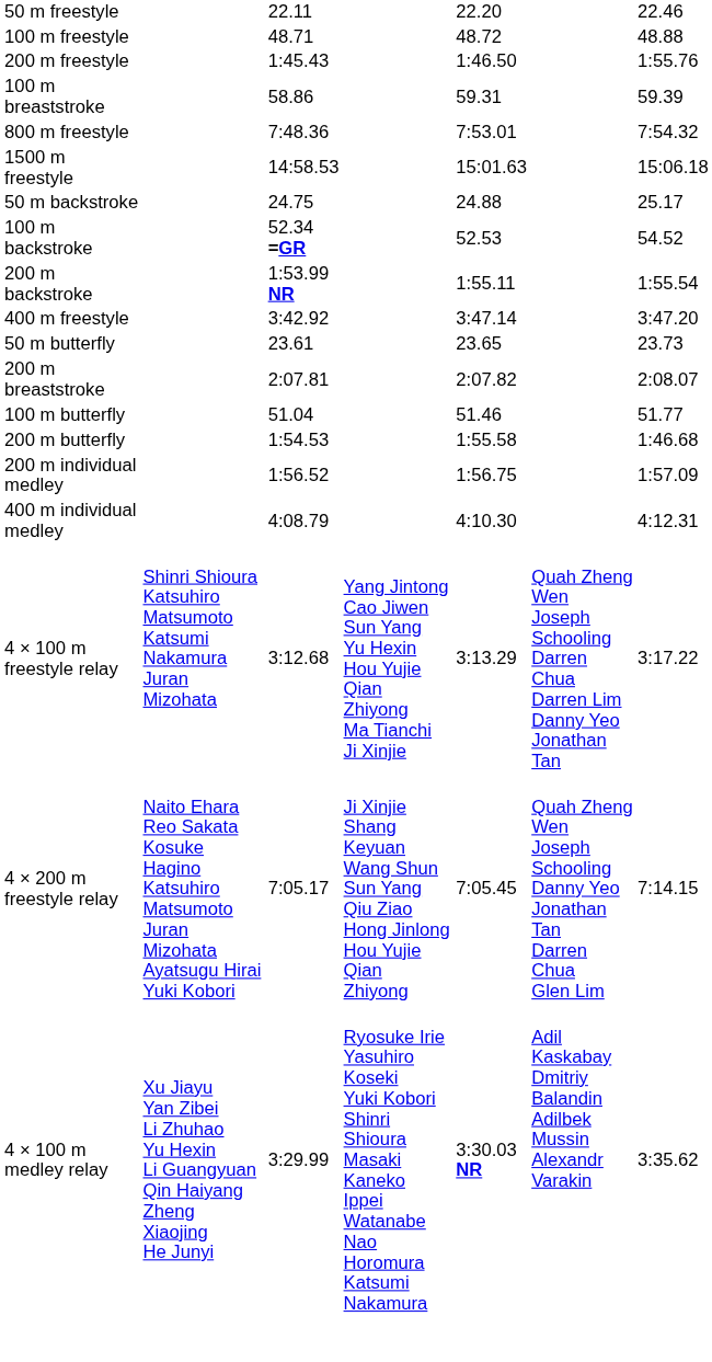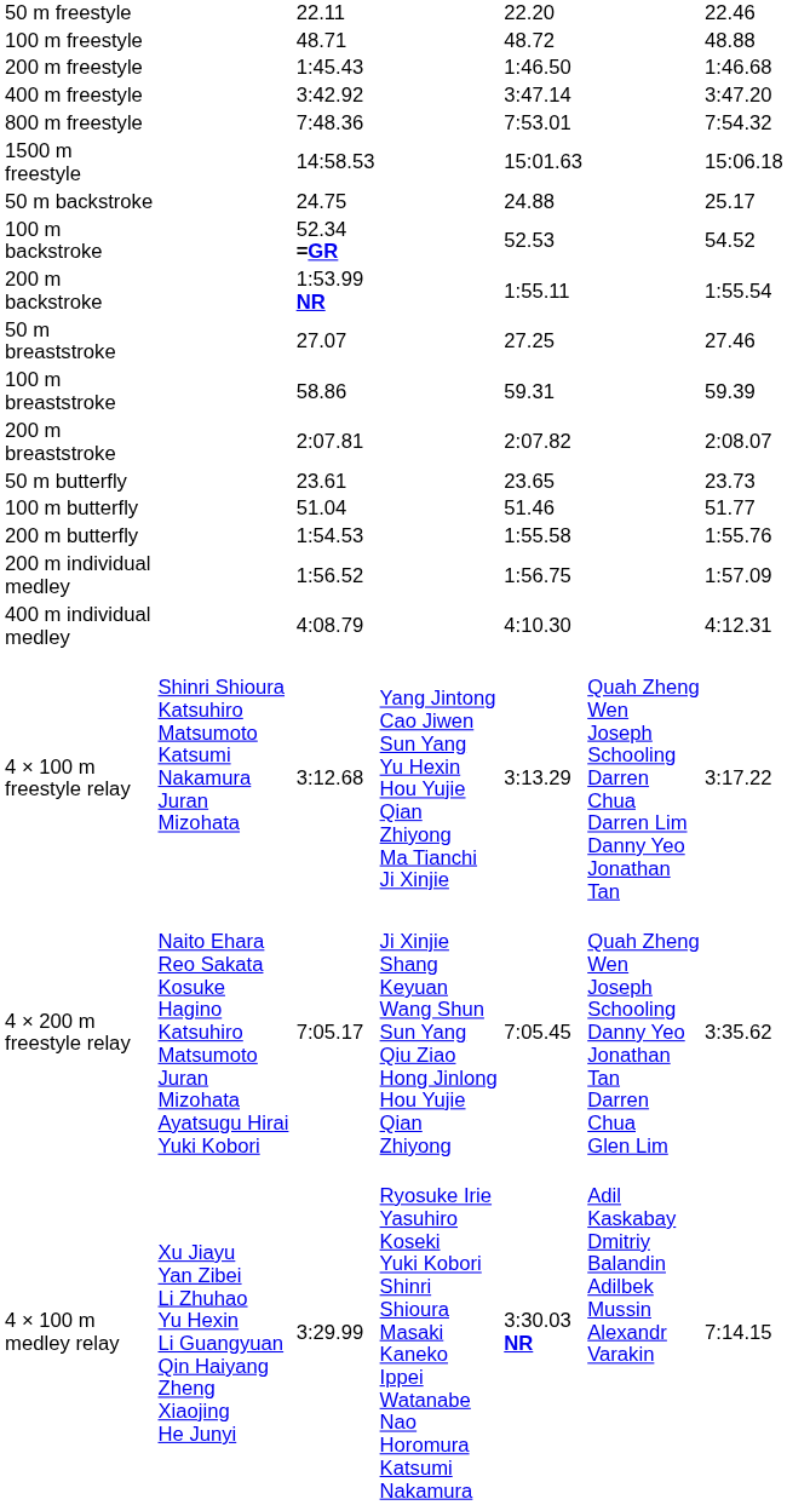200 m freestyle | column 7: 1:55.76 -> 1:46.68
rows swapped: 400 m freestyle <-> 100 m breaststroke
+ row: 50 m breaststroke | 27.07 | 27.25 | 27.46
rows swapped: 200 m breaststroke <-> 50 m butterfly
200 m butterfly | column 7: 1:46.68 -> 1:55.76
4 × 200 m freestyle relay | column 7: 7:14.15 -> 3:35.62
4 × 100 m medley relay | column 7: 3:35.62 -> 7:14.15
